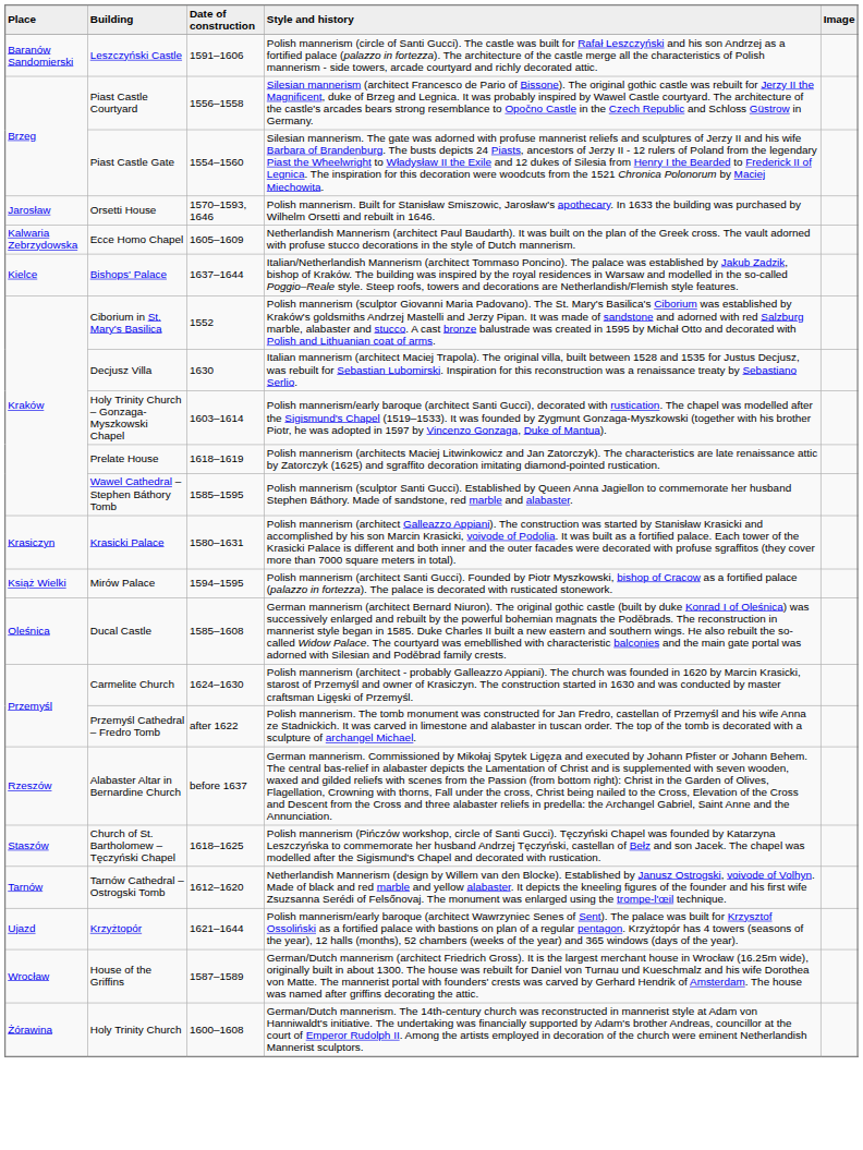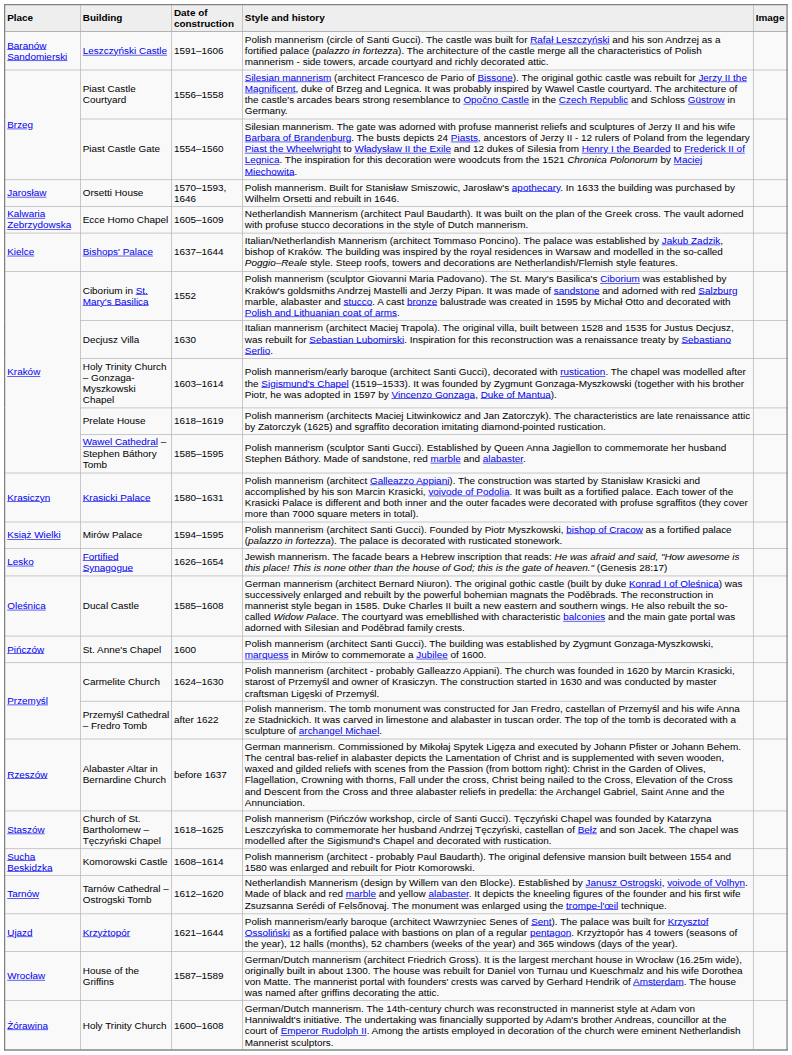+ row: Lesko | Fortified Synagogue | 1626–1654 | Jewish mannerism. The facade bears a Hebrew inscription that reads: He was afraid and said, "How awesome is this place! This is none other than the house of God; this is the gate of heaven." (Genesis 28:17)
+ row: Pińczów | St. Anne's Chapel | 1600 | Polish mannerism (architect Santi Gucci). The building was established by Zygmunt Gonzaga-Myszkowski, marquess in Mirów to commemorate a Jubilee of 1600.
+ row: Sucha Beskidzka | Komorowski Castle | 1608–1614 | Polish mannerism (architect - probably Paul Baudarth). The original defensive mansion built between 1554 and 1580 was enlarged and rebuilt for Piotr Komorowski.
